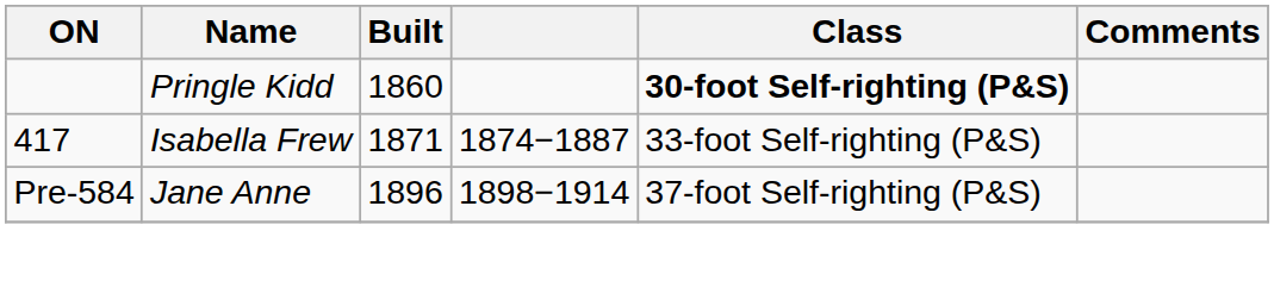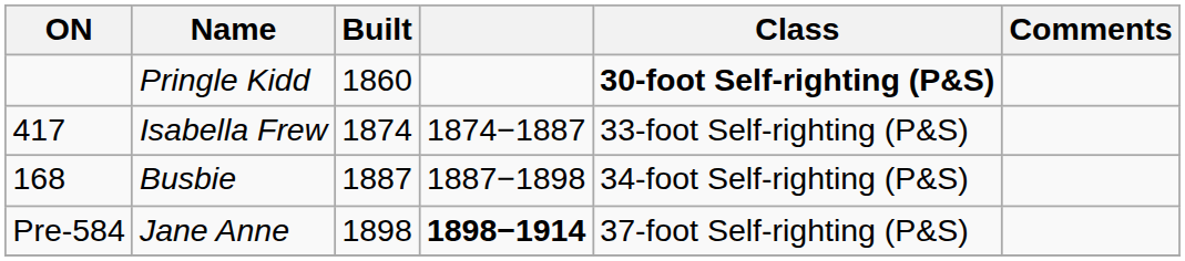Isabella Frew | Built: 1871 -> 1874
+ row: 168 | Busbie | 1887 | 1887−1898 | 34-foot Self-righting (P&S)
Jane Anne | Built: 1896 -> 1898
Jane Anne | column 4: normal -> bold
